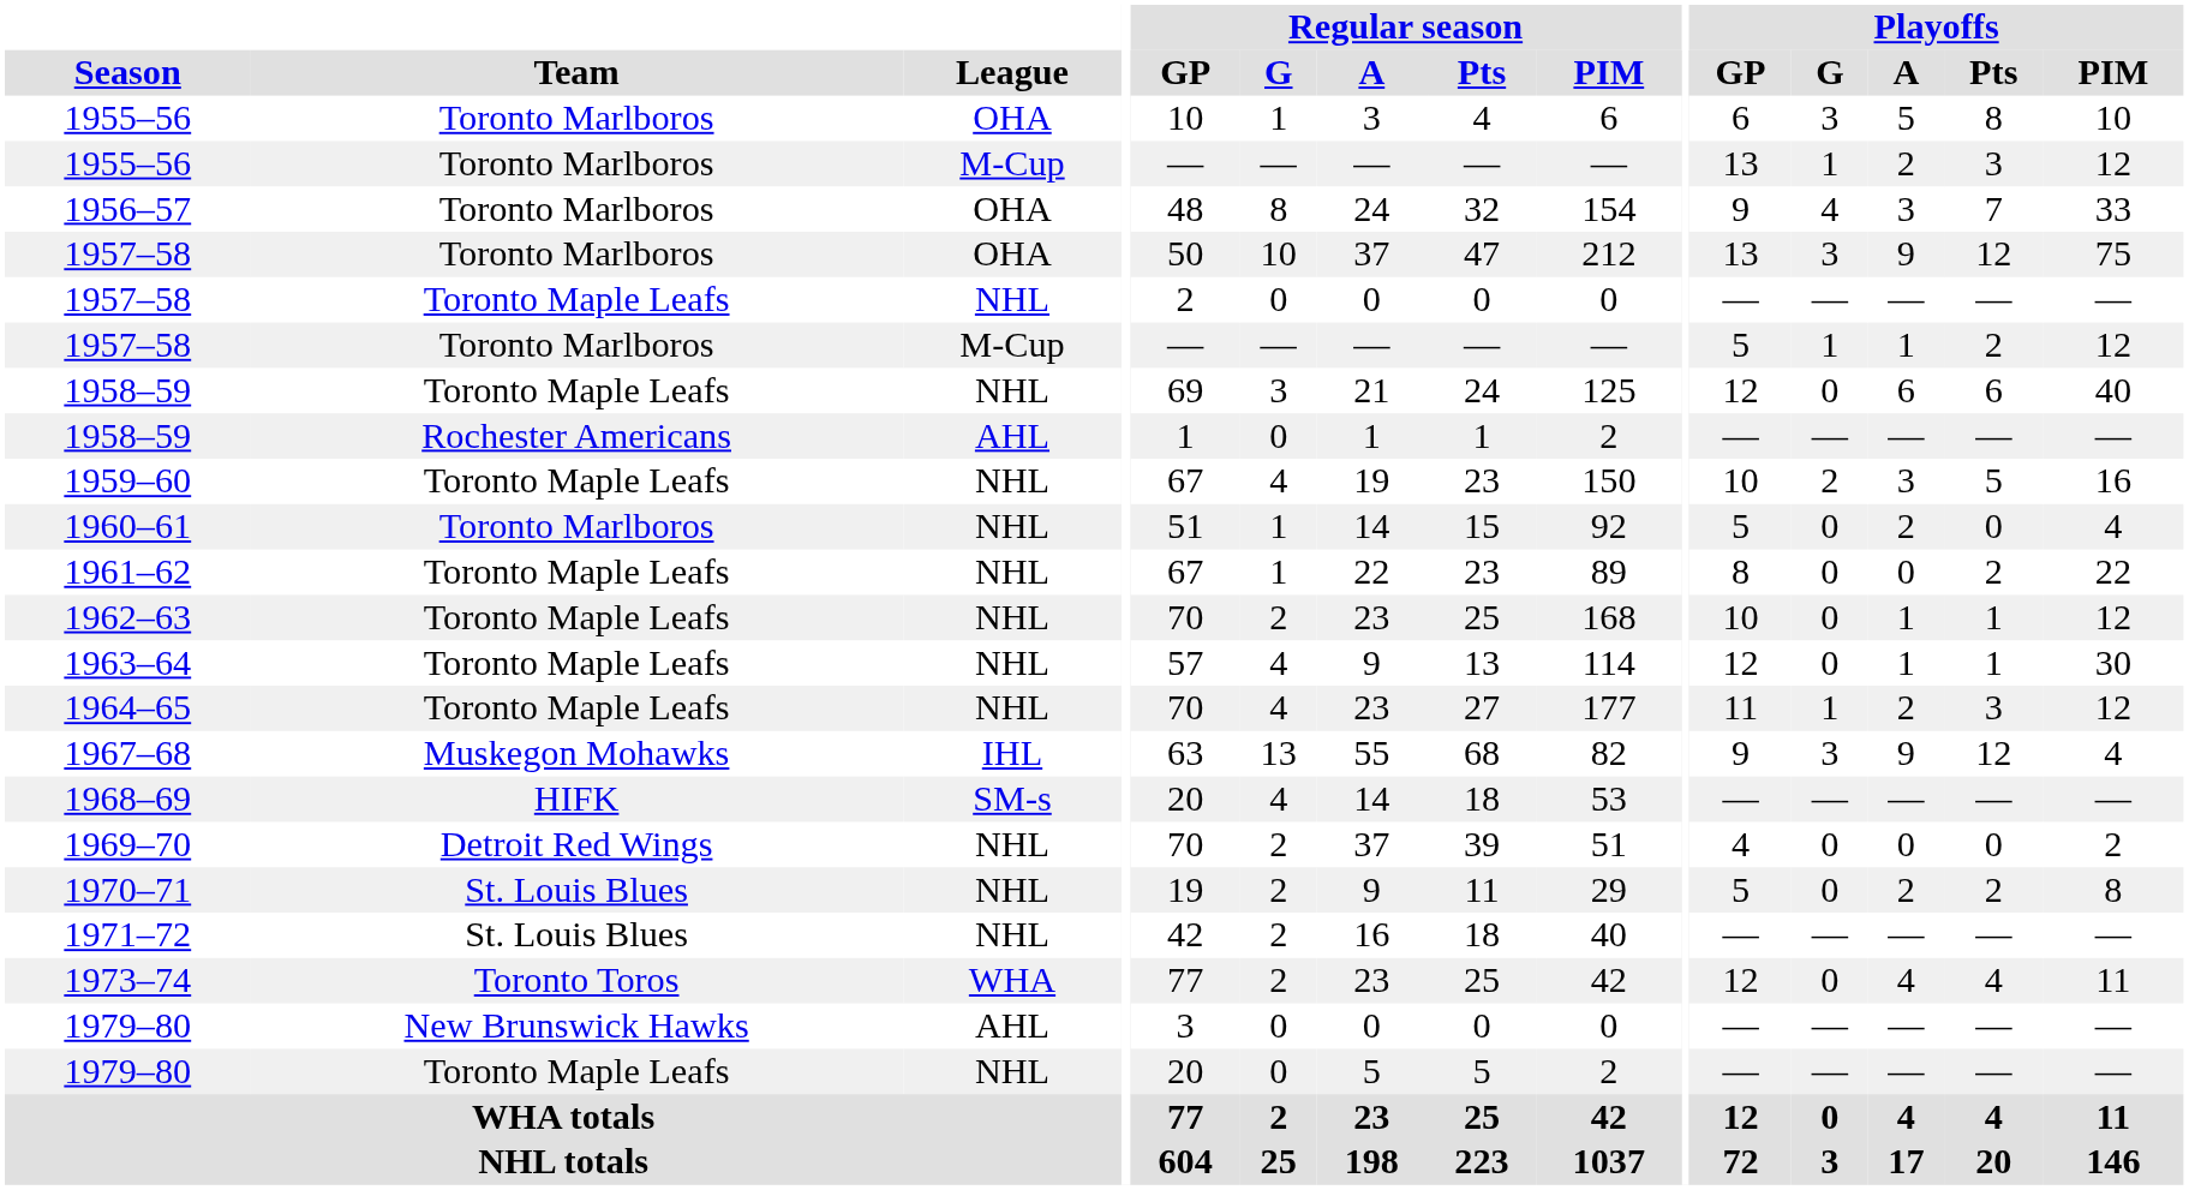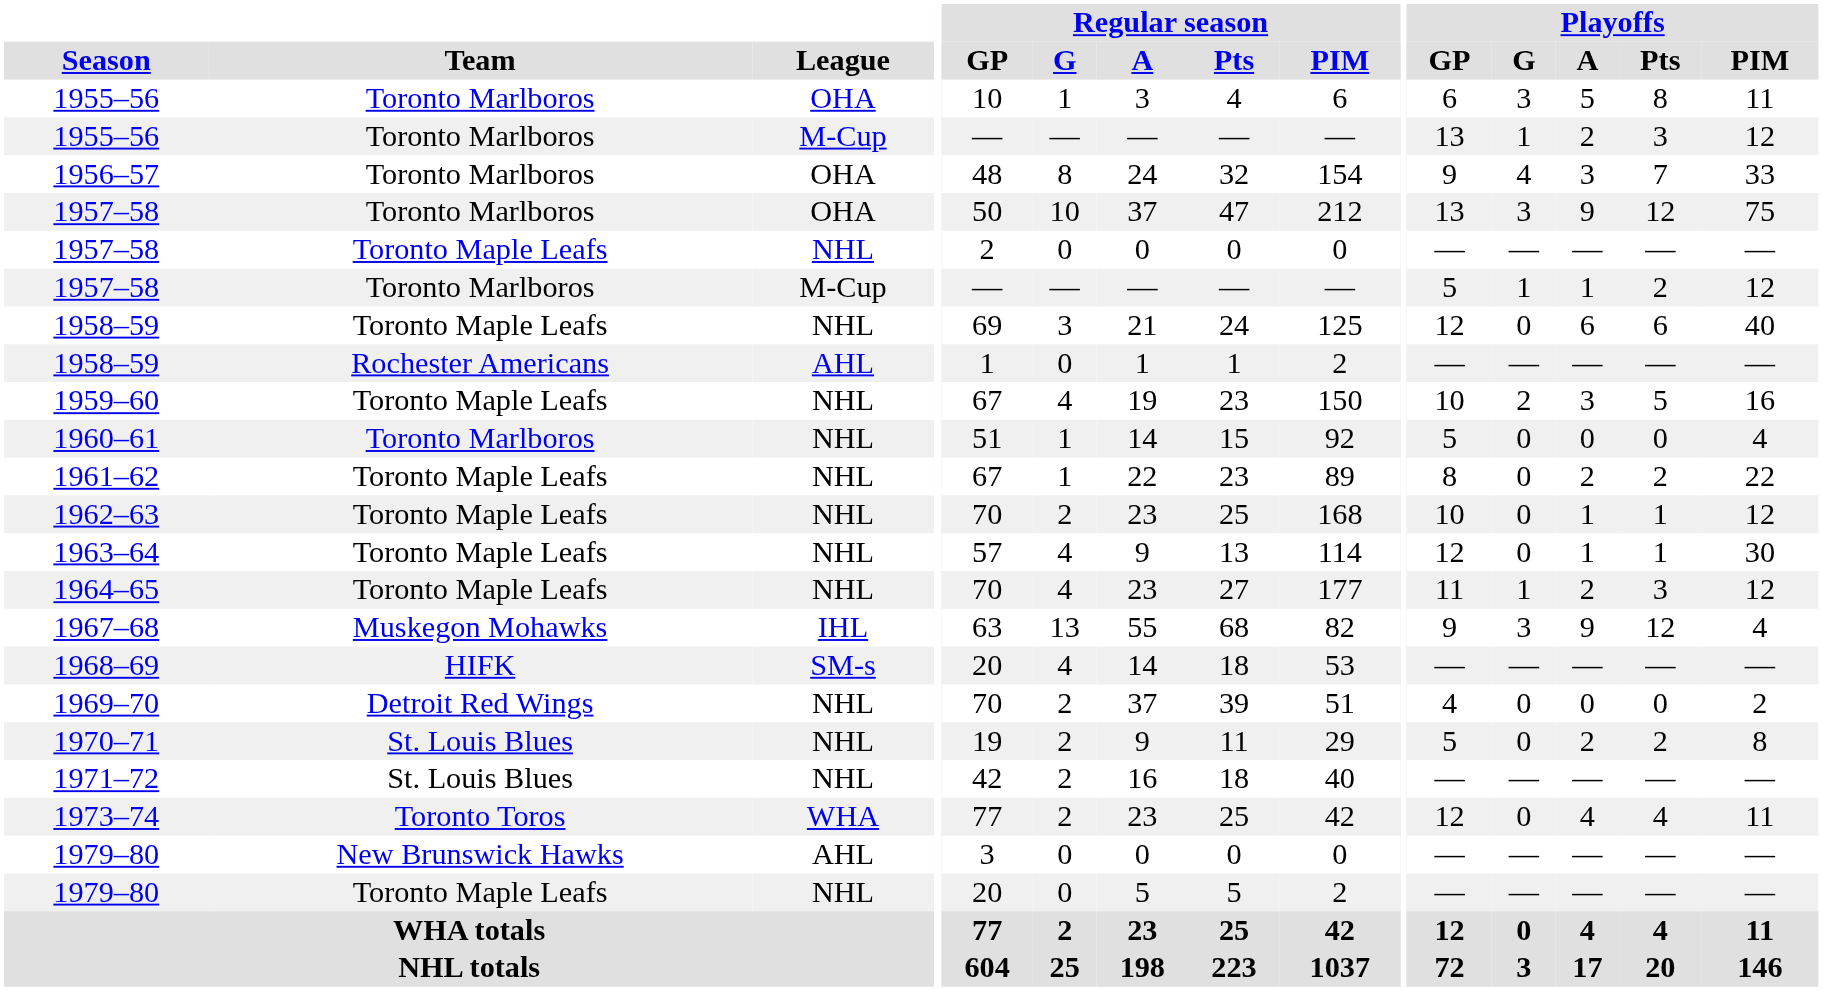1955–56 / OHA | Playoffs / PIM: 10 -> 11
1960–61 | Playoffs / A: 2 -> 0
1961–62 | Playoffs / A: 0 -> 2
